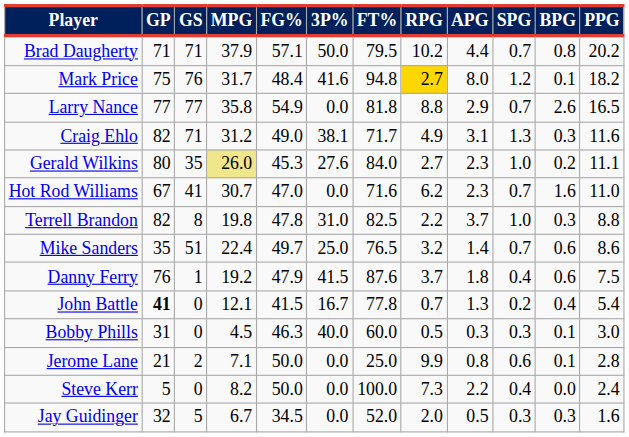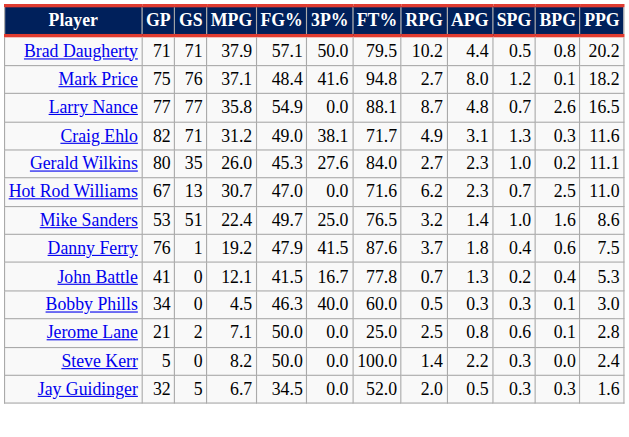Brad Daugherty | SPG: 0.7 -> 0.5
Mark Price | MPG: 31.7 -> 37.1
Mark Price | RPG: gold background -> no background
Larry Nance | FT%: 81.8 -> 88.1
Larry Nance | RPG: 8.8 -> 8.7
Larry Nance | APG: 2.9 -> 4.8
Gerald Wilkins | MPG: khaki background -> no background
Hot Rod Williams | GS: 41 -> 13
Hot Rod Williams | BPG: 1.6 -> 2.5
- row: Terrell Brandon | 82 | 8 | 19.8 | 47.8 | 31.0 | 82.5 | 2.2 | 3.7 | 1.0 | 0.3 | 8.8
Mike Sanders | GP: 35 -> 53
Mike Sanders | SPG: 0.7 -> 1.0
Mike Sanders | BPG: 0.6 -> 1.6
John Battle | GP: bold -> normal
John Battle | PPG: 5.4 -> 5.3
Bobby Phills | GP: 31 -> 34
Jerome Lane | RPG: 9.9 -> 2.5
Steve Kerr | RPG: 7.3 -> 1.4
Steve Kerr | SPG: 0.4 -> 0.3
